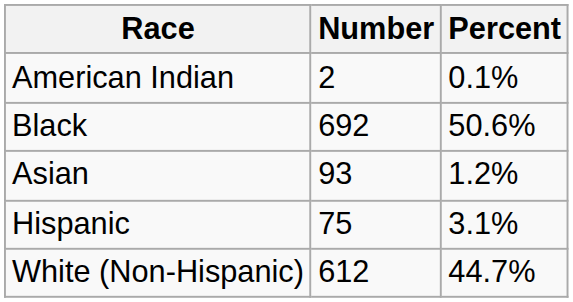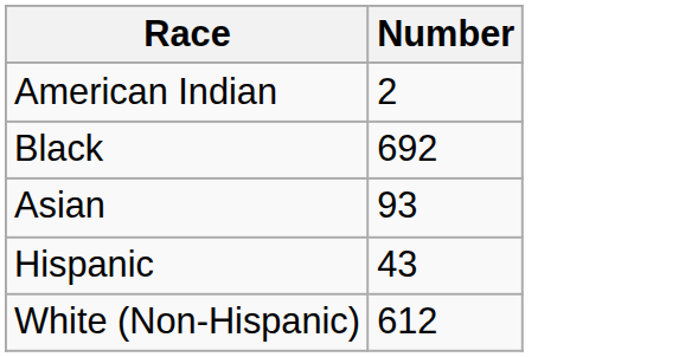- column: Percent | 0.1% | 50.6% | 1.2% | 3.1% | 44.7%
Hispanic | Number: 75 -> 43
